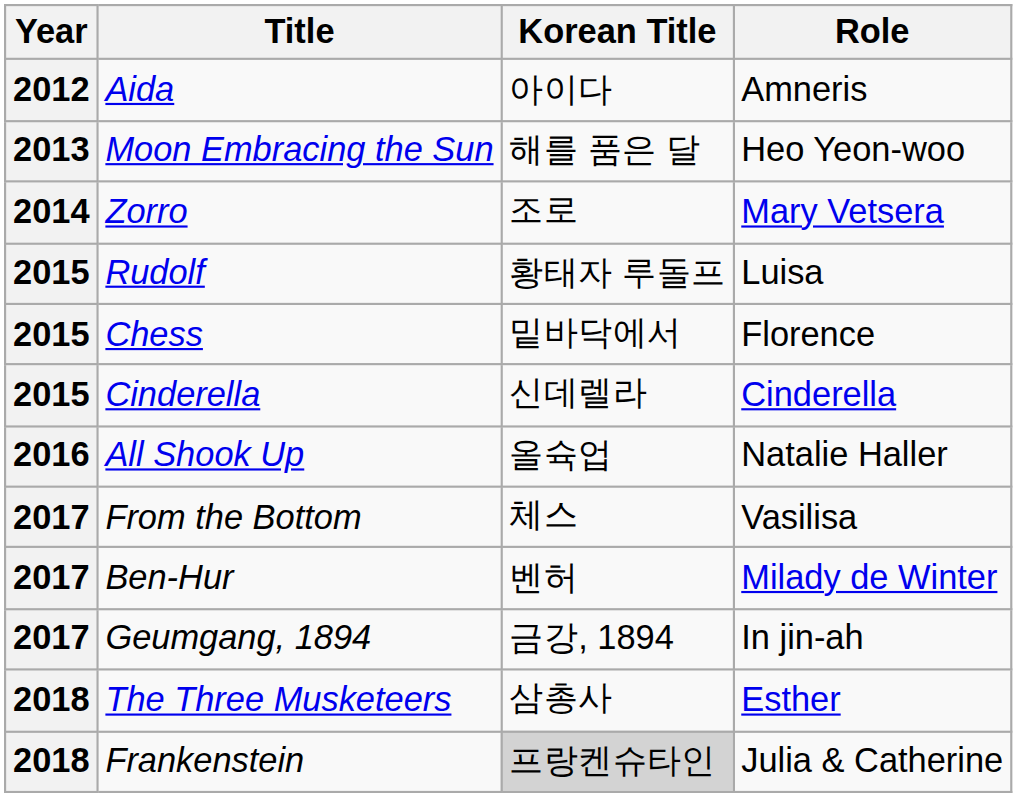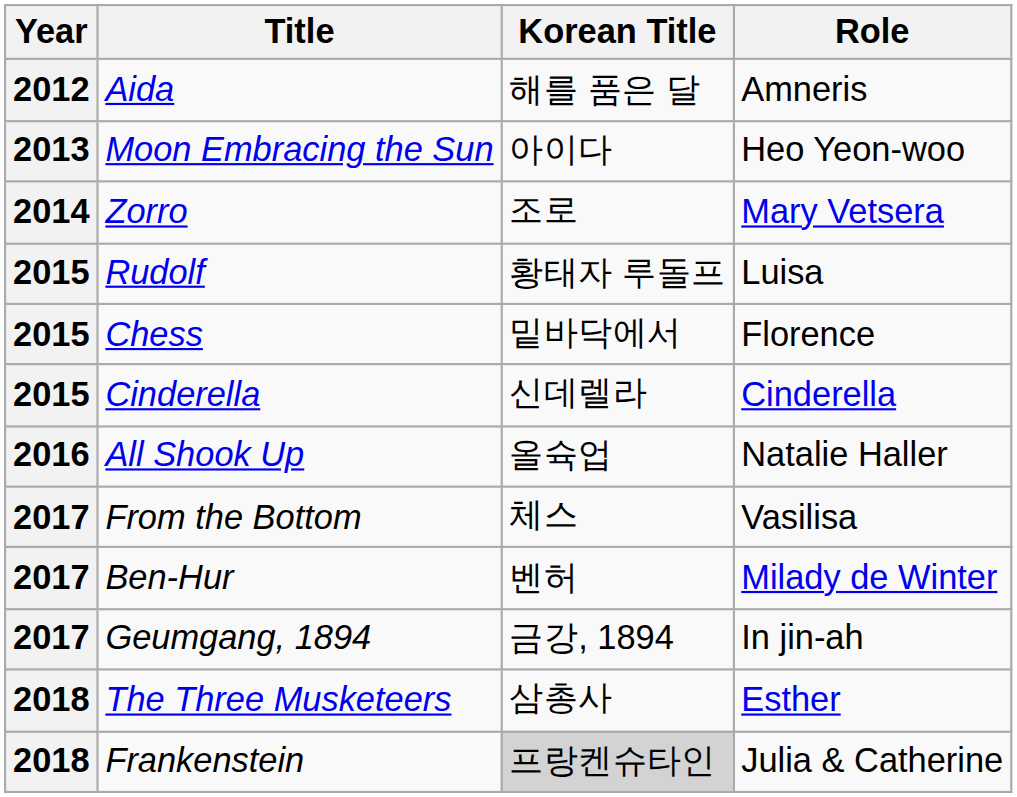Aida | Korean Title: 아이다 -> 해를 품은 달
Moon Embracing the Sun | Korean Title: 해를 품은 달 -> 아이다
